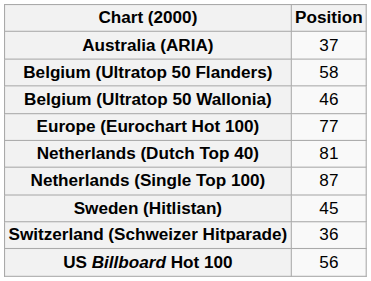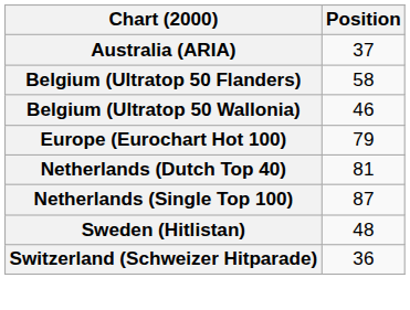Europe (Eurochart Hot 100) | Position: 77 -> 79
Sweden (Hitlistan) | Position: 45 -> 48
- row: US Billboard Hot 100 | 56
